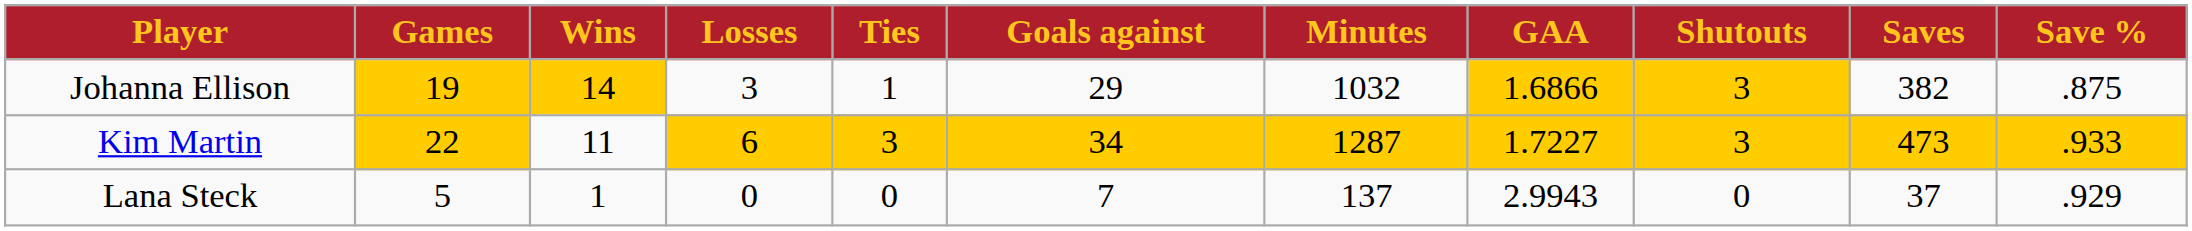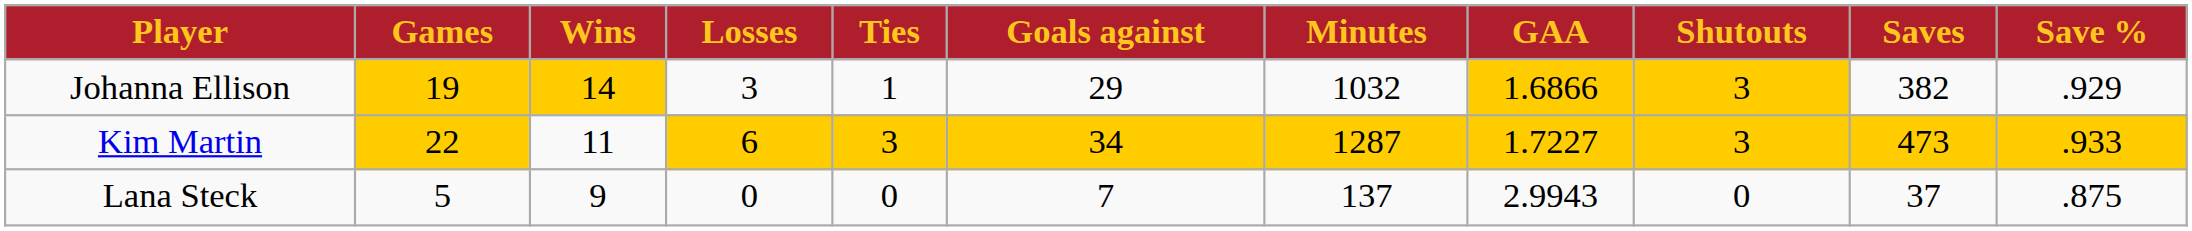Johanna Ellison | Save %: .875 -> .929
Lana Steck | Wins: 1 -> 9
Lana Steck | Save %: .929 -> .875
